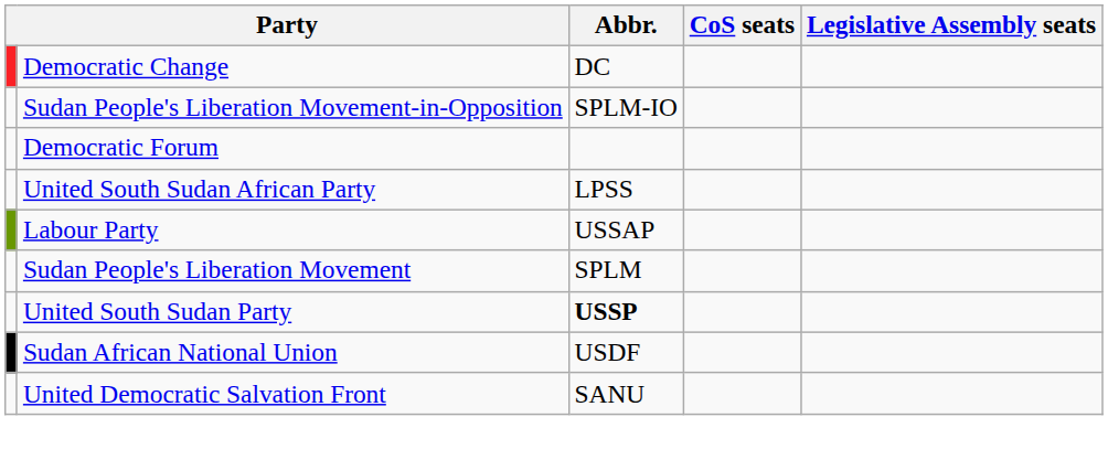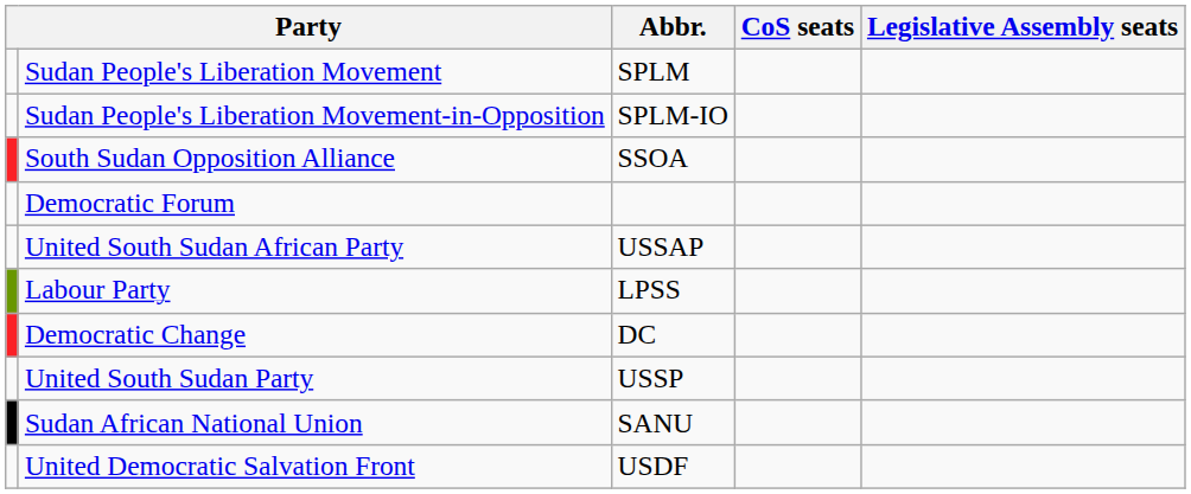rows swapped: Sudan People's Liberation Movement <-> Democratic Change
+ row: South Sudan Opposition Alliance | SSOA
United South Sudan African Party | Abbr.: LPSS -> USSAP
Labour Party | Abbr.: USSAP -> LPSS
United South Sudan Party | Abbr.: bold -> normal
Sudan African National Union | Abbr.: USDF -> SANU
United Democratic Salvation Front | Abbr.: SANU -> USDF
